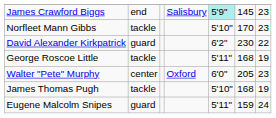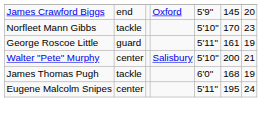James Crawford Biggs | column 4: Salisbury -> Oxford
James Crawford Biggs | column 5: paleturquoise background -> no background
James Crawford Biggs | column 7: 23 -> 20
- row: David Alexander Kirkpatrick | guard | 6'2" | 230 | 22
George Roscoe Little | column 2: tackle -> guard
George Roscoe Little | column 6: 168 -> 161
Walter "Pete" Murphy | column 4: Oxford -> Salisbury
Walter "Pete" Murphy | column 5: 6'0" -> 5'10"
Walter "Pete" Murphy | column 6: 205 -> 200
Walter "Pete" Murphy | column 7: 23 -> 21
James Thomas Pugh | column 5: 5'10" -> 6'0"
Eugene Malcolm Snipes | column 2: guard -> center
Eugene Malcolm Snipes | column 6: 159 -> 195
